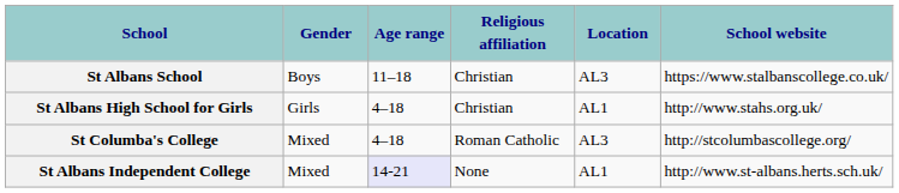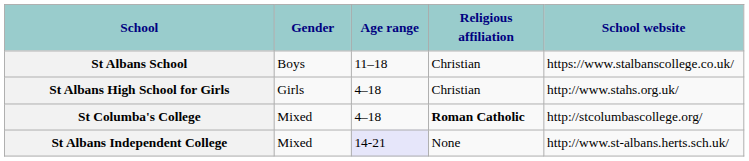- column: Location | AL3 | AL1 | AL3 | AL1
St Columba's College | Religious affiliation: normal -> bold
